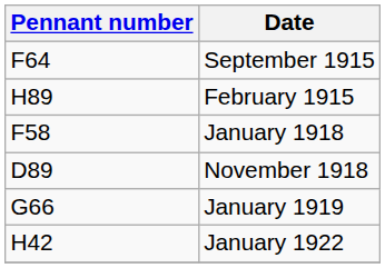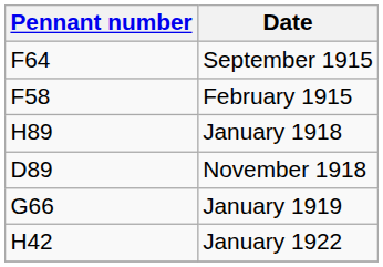February 1915 | Pennant number: H89 -> F58
January 1918 | Pennant number: F58 -> H89
